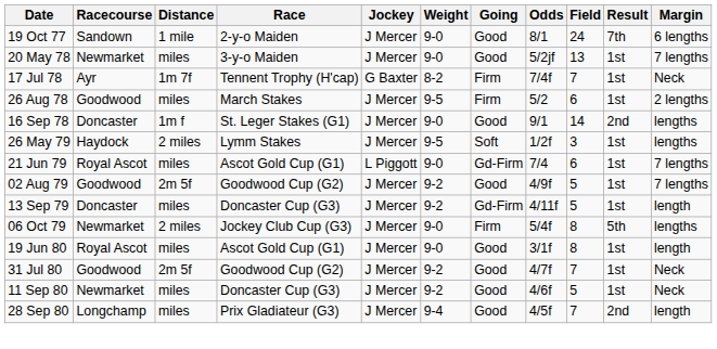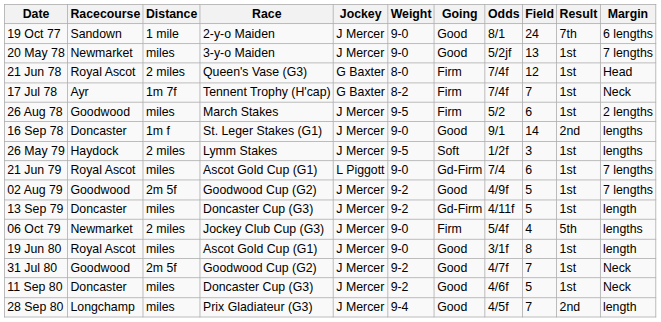+ row: 21 Jun 78 | Royal Ascot | 2 miles | Queen's Vase (G3) | G Baxter | 8-0 | Firm | 7/4f | 12 | 1st | Head
06 Oct 79 | Field: 8 -> 4
11 Sep 80 | Racecourse: Newmarket -> Doncaster
